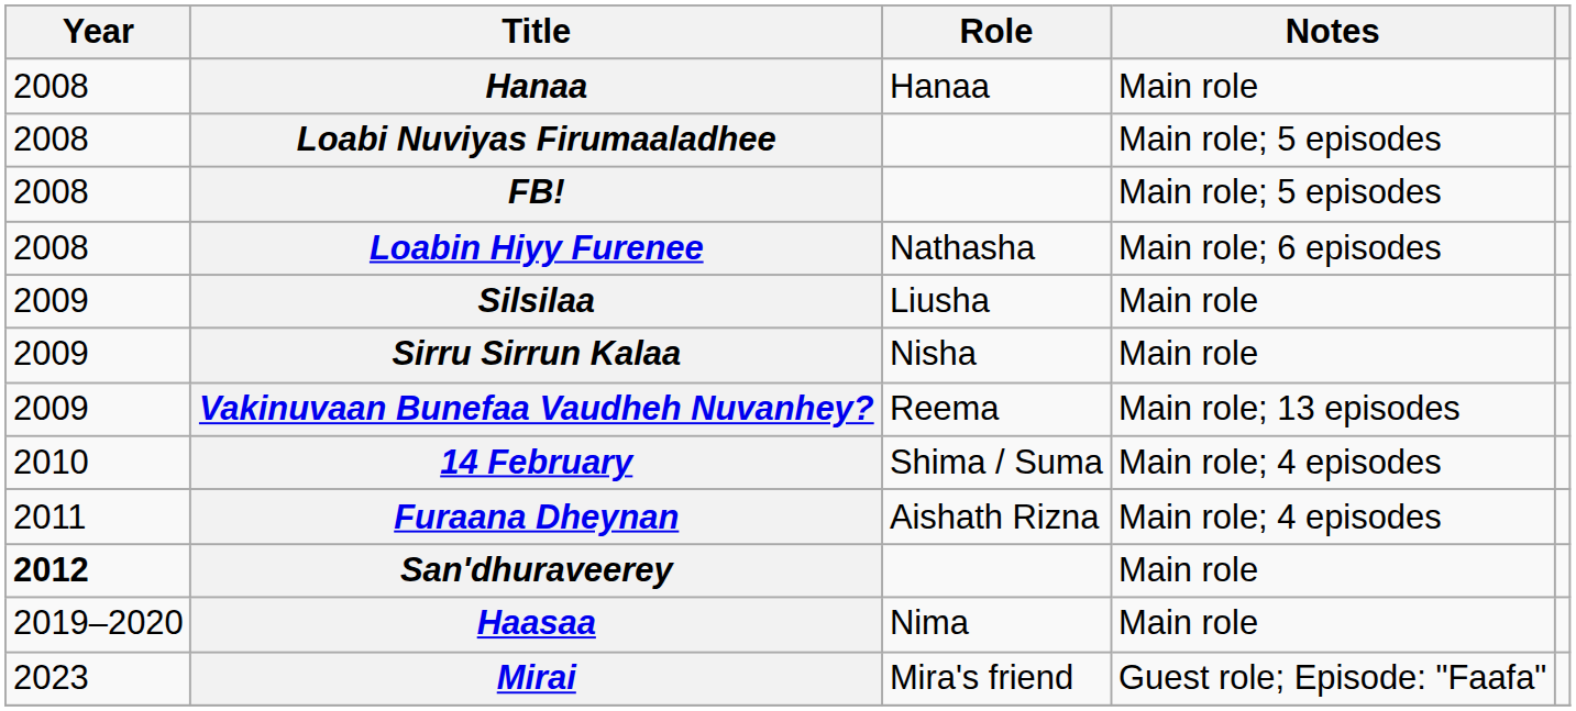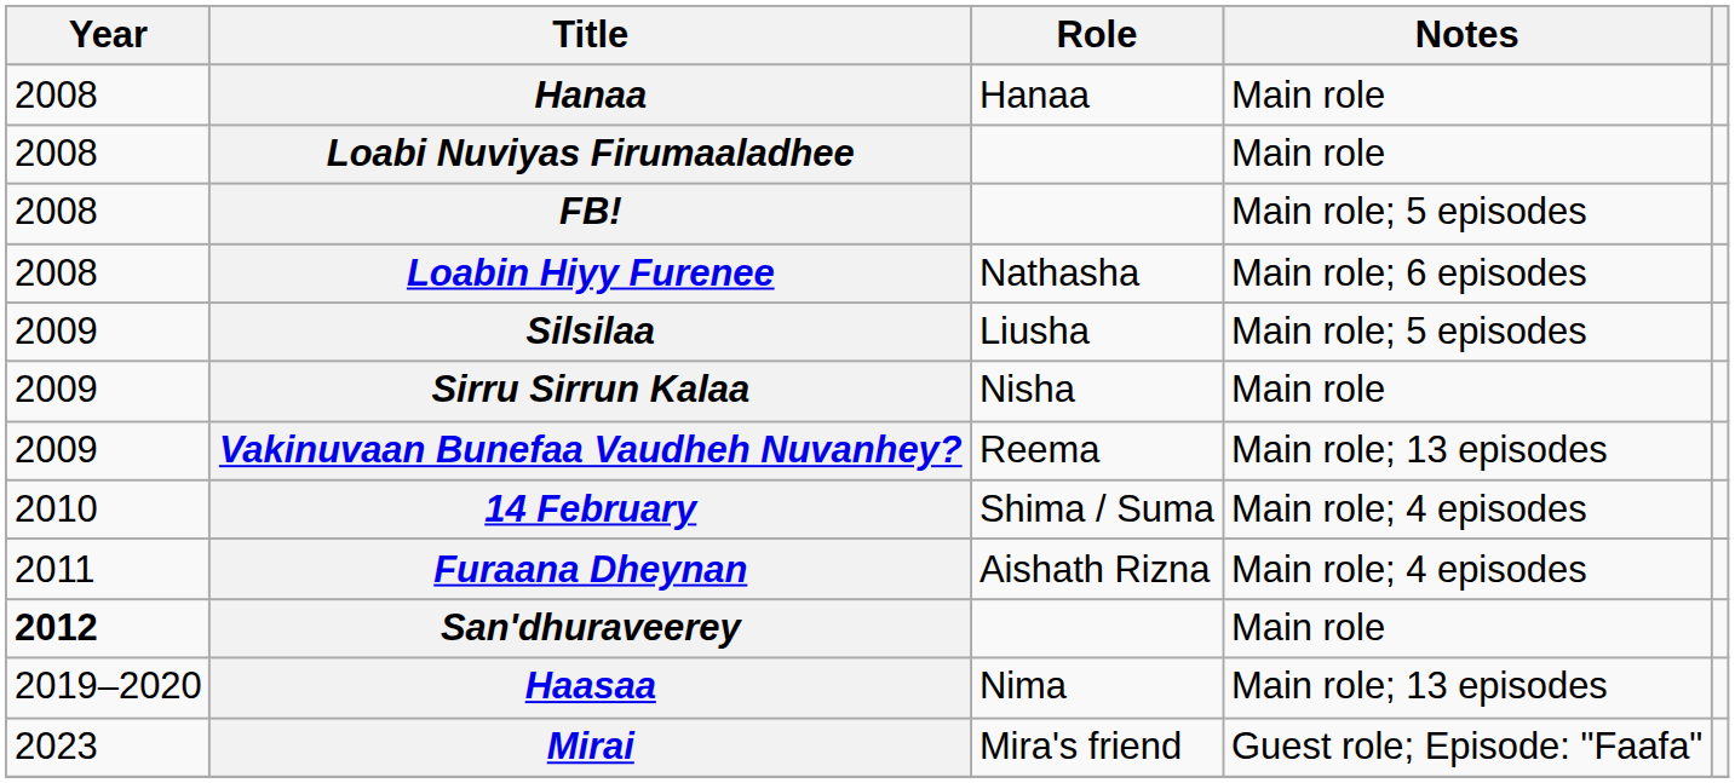Loabi Nuviyas Firumaaladhee | Notes: Main role; 5 episodes -> Main role
Silsilaa | Notes: Main role -> Main role; 5 episodes
Haasaa | Notes: Main role -> Main role; 13 episodes
